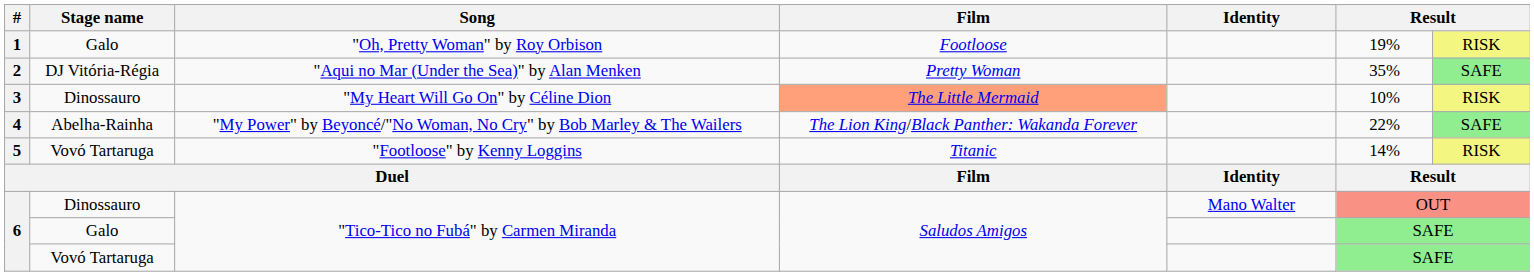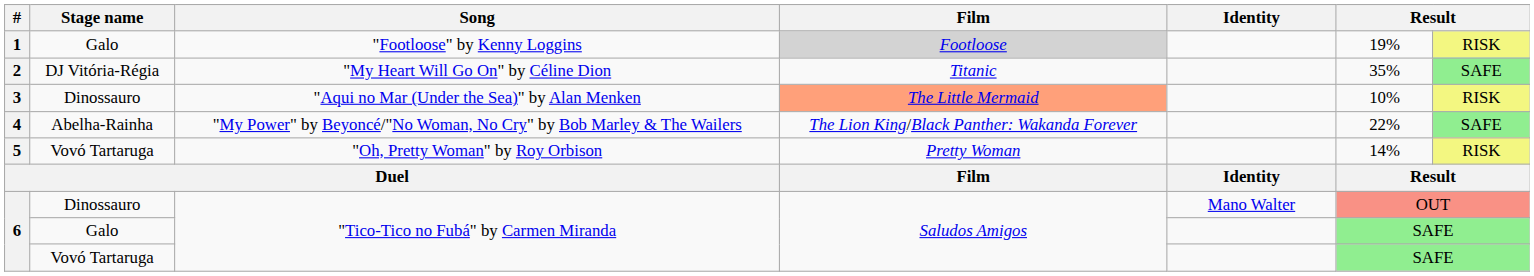1 | Song: "Oh, Pretty Woman" by Roy Orbison -> "Footloose" by Kenny Loggins
1 | Film: no background -> lightgrey background
2 | Song: "Aqui no Mar (Under the Sea)" by Alan Menken -> "My Heart Will Go On" by Céline Dion
2 | Film: Pretty Woman -> Titanic
3 | Song: "My Heart Will Go On" by Céline Dion -> "Aqui no Mar (Under the Sea)" by Alan Menken
5 | Song: "Footloose" by Kenny Loggins -> "Oh, Pretty Woman" by Roy Orbison
5 | Film: Titanic -> Pretty Woman
